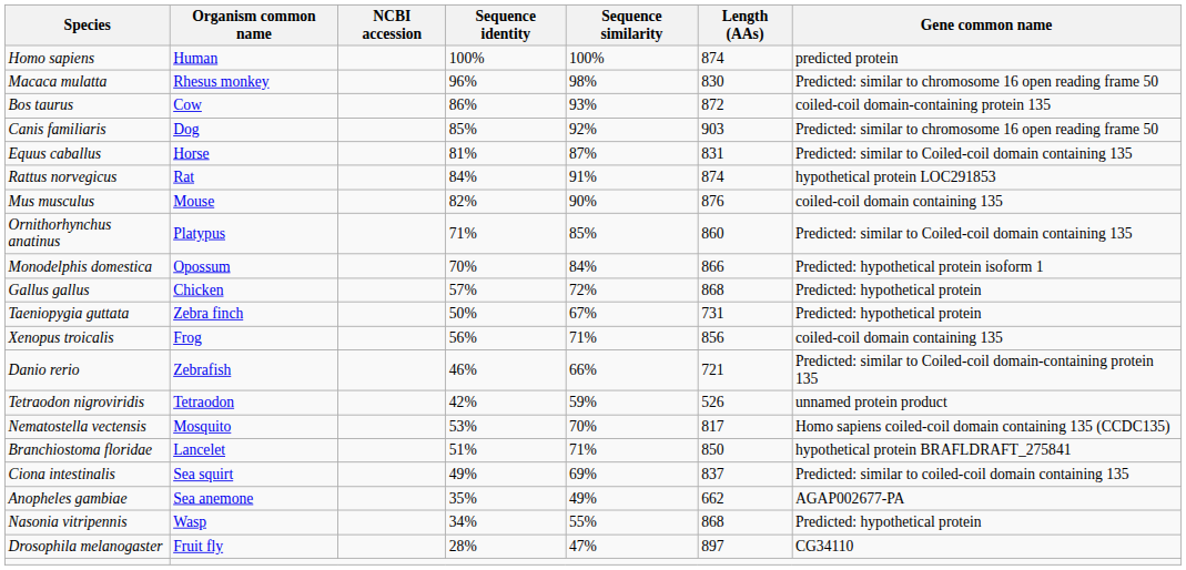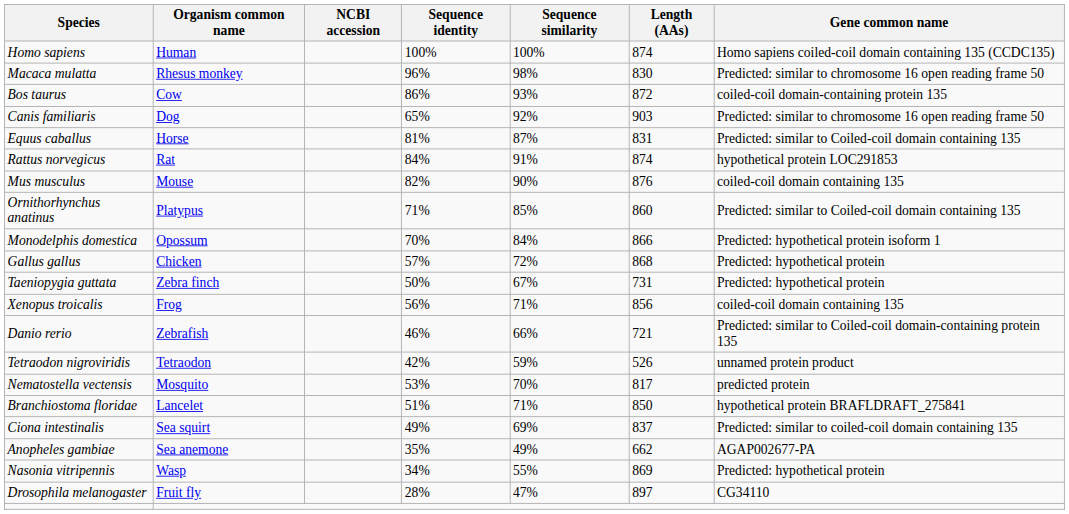Homo sapiens | Gene common name: predicted protein -> Homo sapiens coiled-coil domain containing 135 (CCDC135)
Canis familiaris | Sequence identity: 85% -> 65%
Nematostella vectensis | Gene common name: Homo sapiens coiled-coil domain containing 135 (CCDC135) -> predicted protein
Nasonia vitripennis | Length (AAs): 868 -> 869
